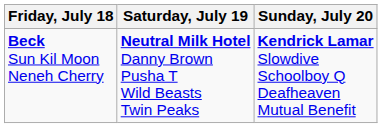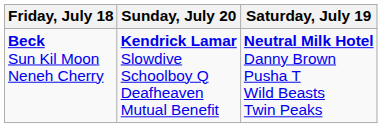columns swapped: Saturday, July 19 <-> Sunday, July 20
